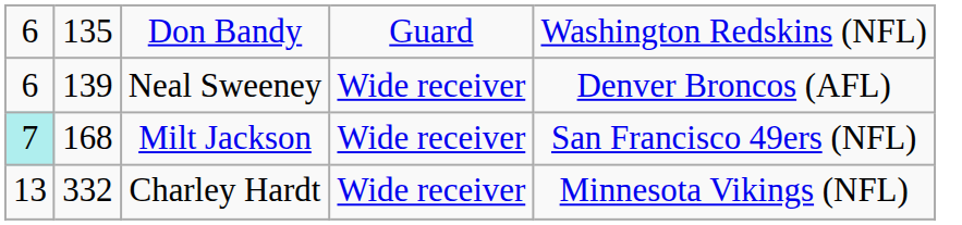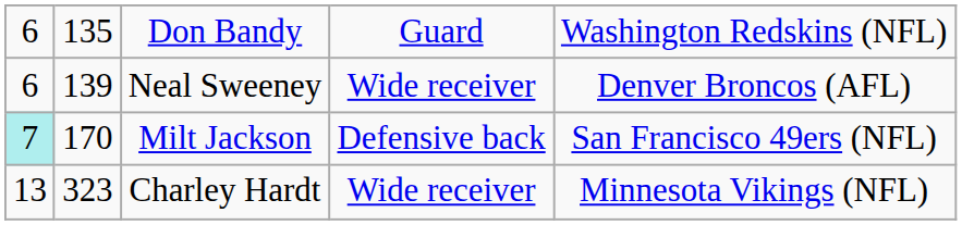Milt Jackson | column 2: 168 -> 170
Milt Jackson | column 4: Wide receiver -> Defensive back
Charley Hardt | column 2: 332 -> 323
